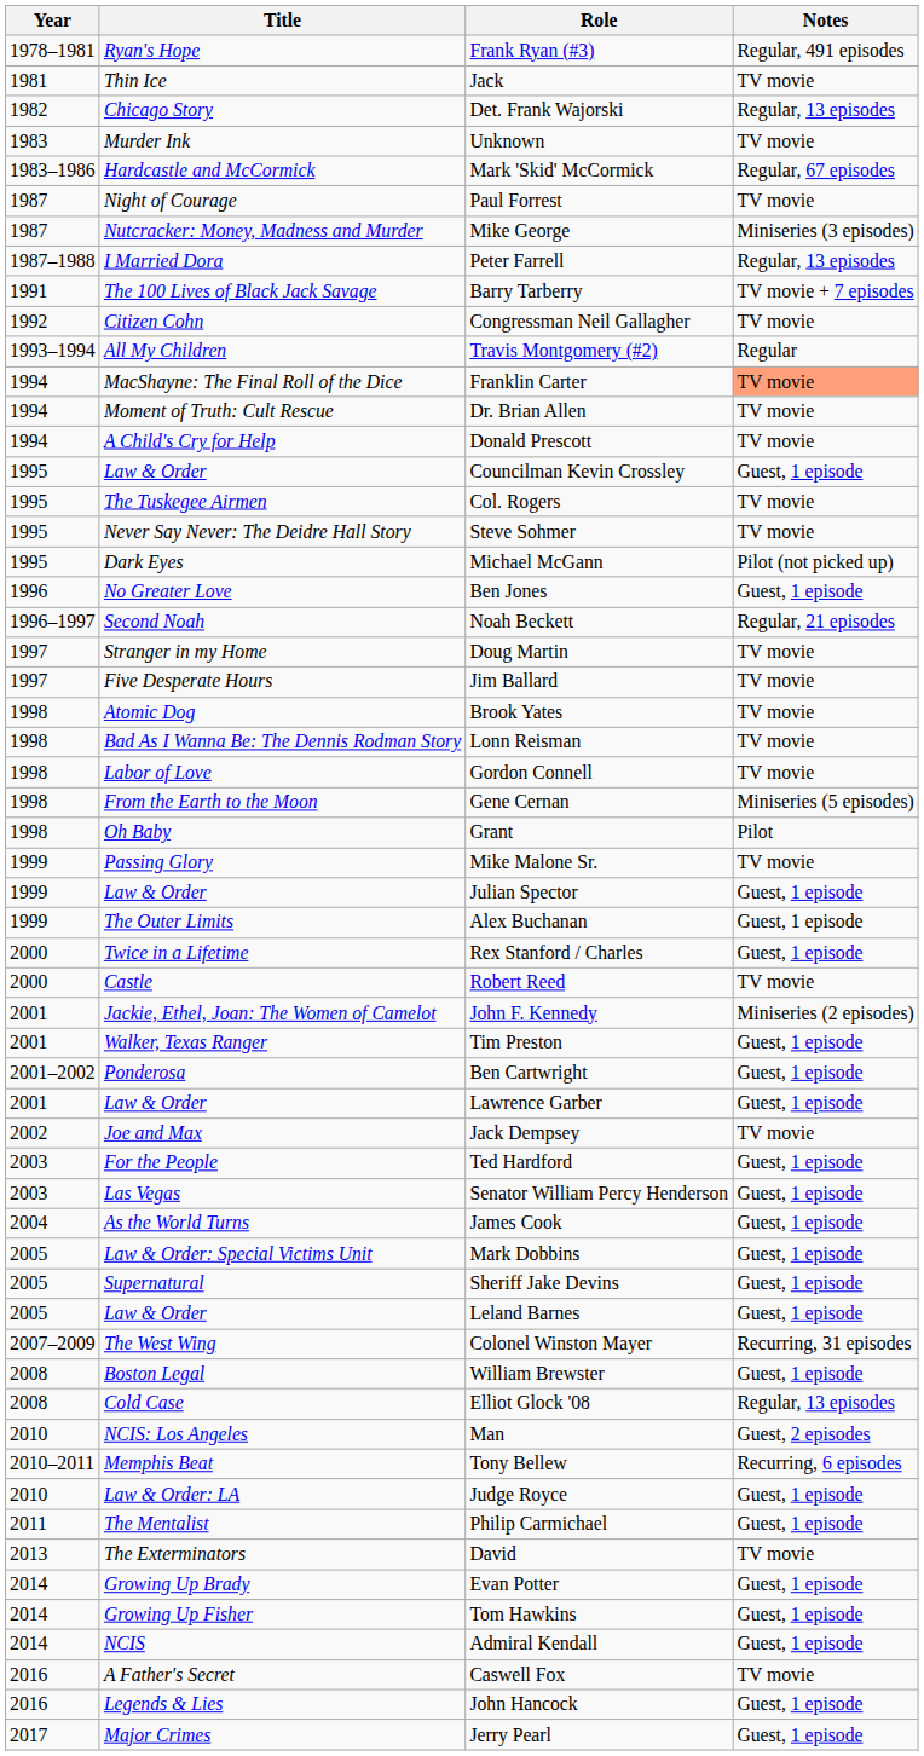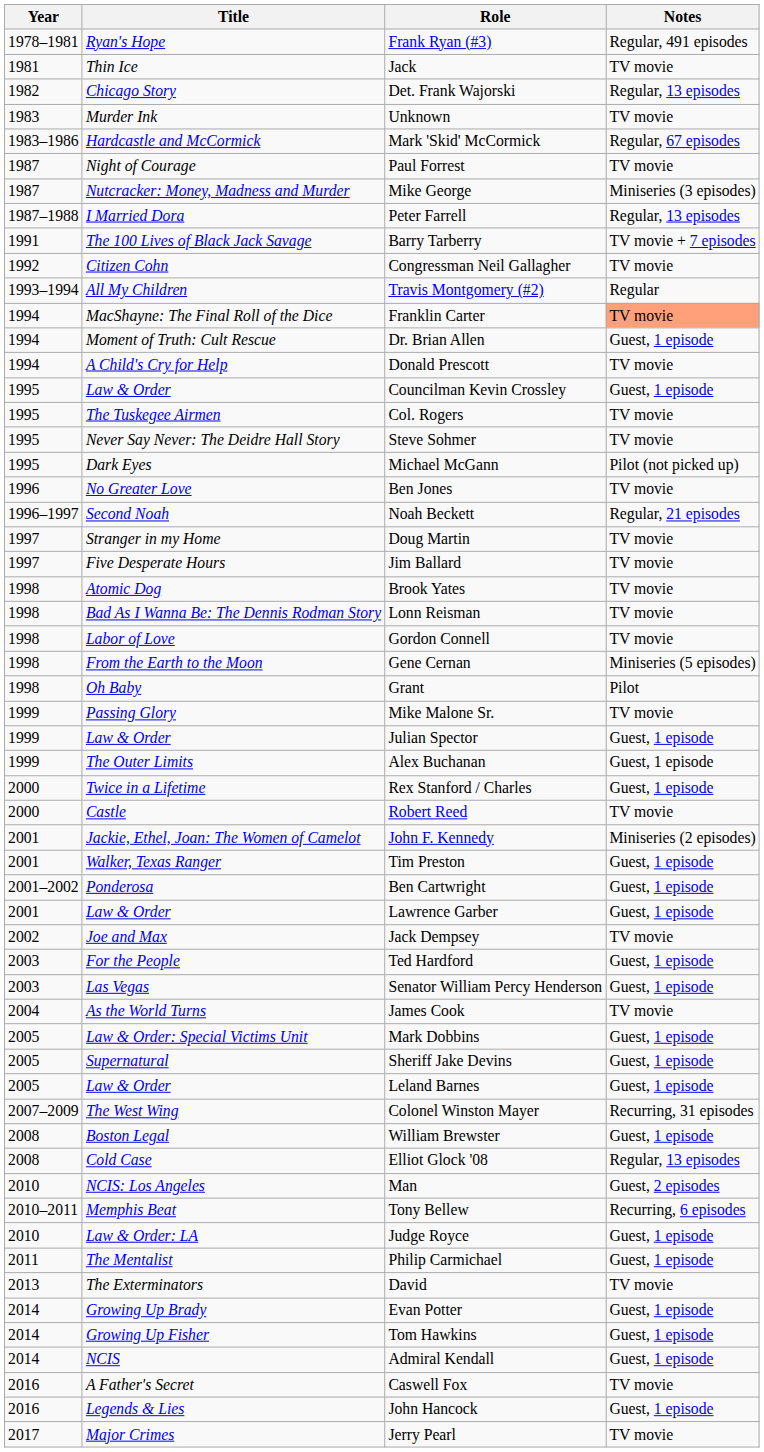Dr. Brian Allen | Notes: TV movie -> Guest, 1 episode
Ben Jones | Notes: Guest, 1 episode -> TV movie
James Cook | Notes: Guest, 1 episode -> TV movie
Jerry Pearl | Notes: Guest, 1 episode -> TV movie
